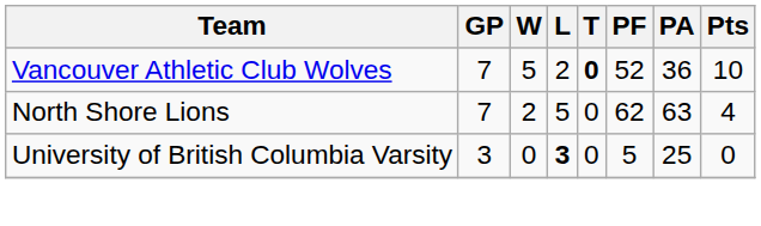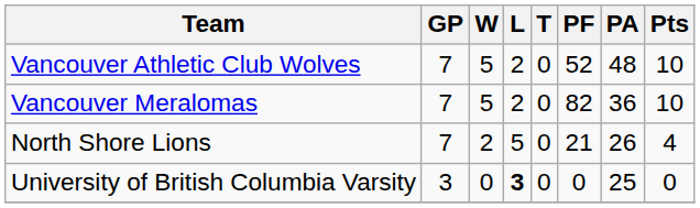Vancouver Athletic Club Wolves | T: bold -> normal
Vancouver Athletic Club Wolves | PA: 36 -> 48
+ row: Vancouver Meralomas | 7 | 5 | 2 | 0 | 82 | 36 | 10
North Shore Lions | PF: 62 -> 21
North Shore Lions | PA: 63 -> 26
University of British Columbia Varsity | PF: 5 -> 0
